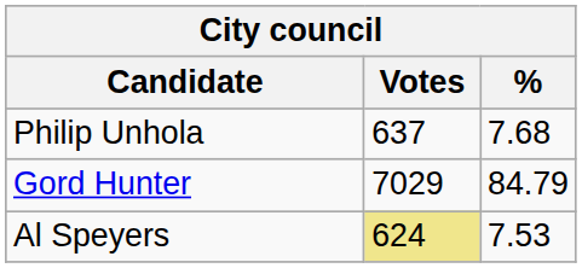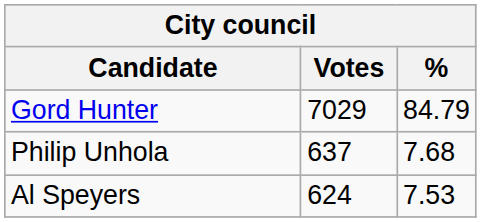rows swapped: Gord Hunter <-> Philip Unhola
Al Speyers | Votes: khaki background -> no background
